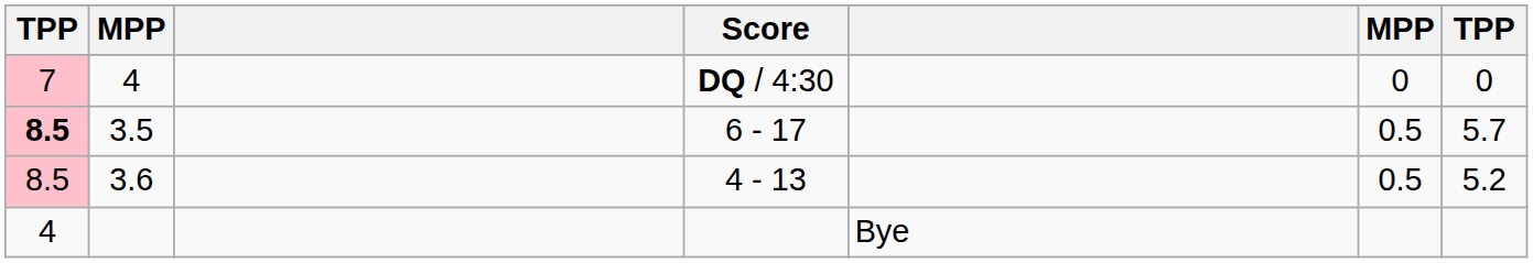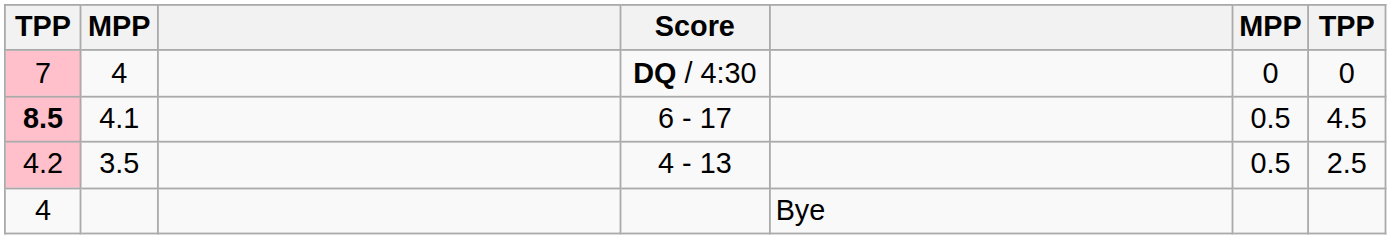6 - 17 | column 2: 3.5 -> 4.1
6 - 17 | column 7: 5.7 -> 4.5
4 - 13 | column 1: 8.5 -> 4.2
4 - 13 | column 2: 3.6 -> 3.5
4 - 13 | column 7: 5.2 -> 2.5
